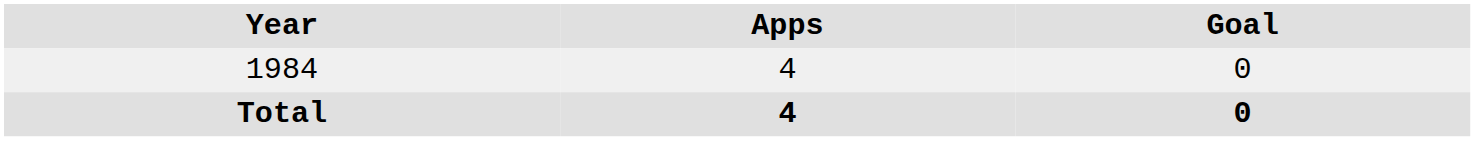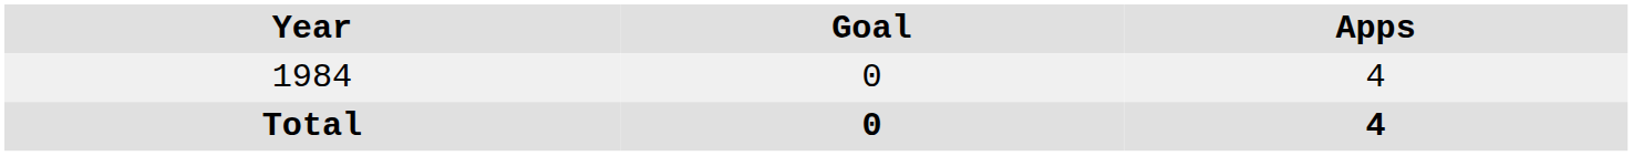columns swapped: Apps <-> Goal
